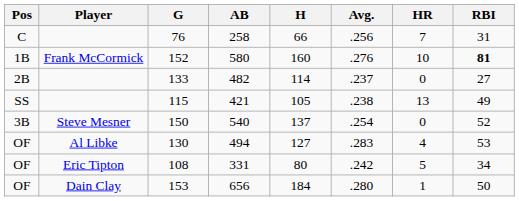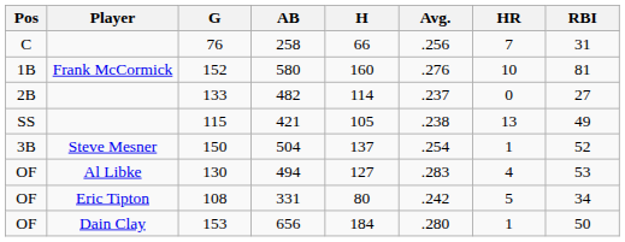152 | RBI: bold -> normal
150 | AB: 540 -> 504
150 | HR: 0 -> 1
